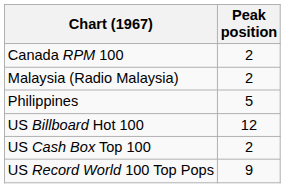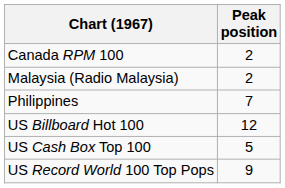Philippines | Peak position: 5 -> 7
US Cash Box Top 100 | Peak position: 2 -> 5
